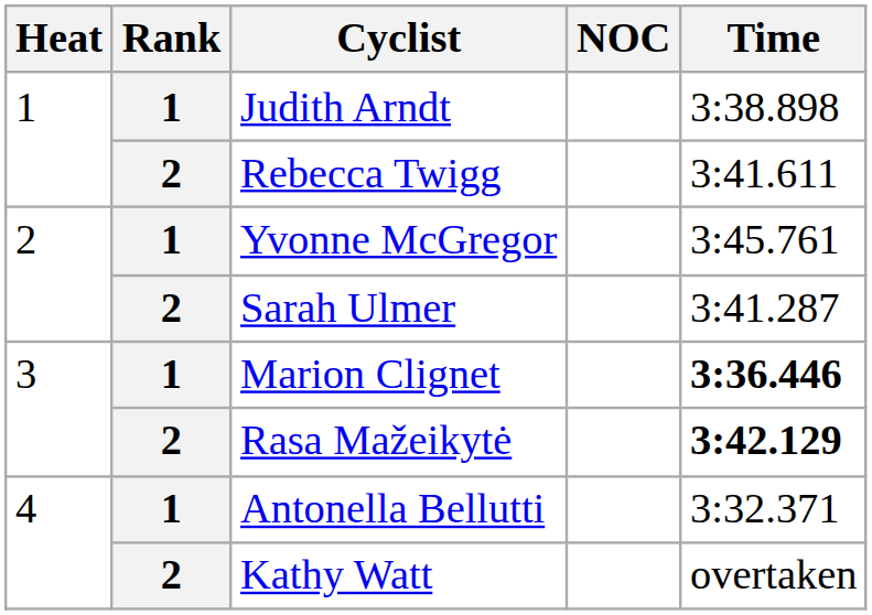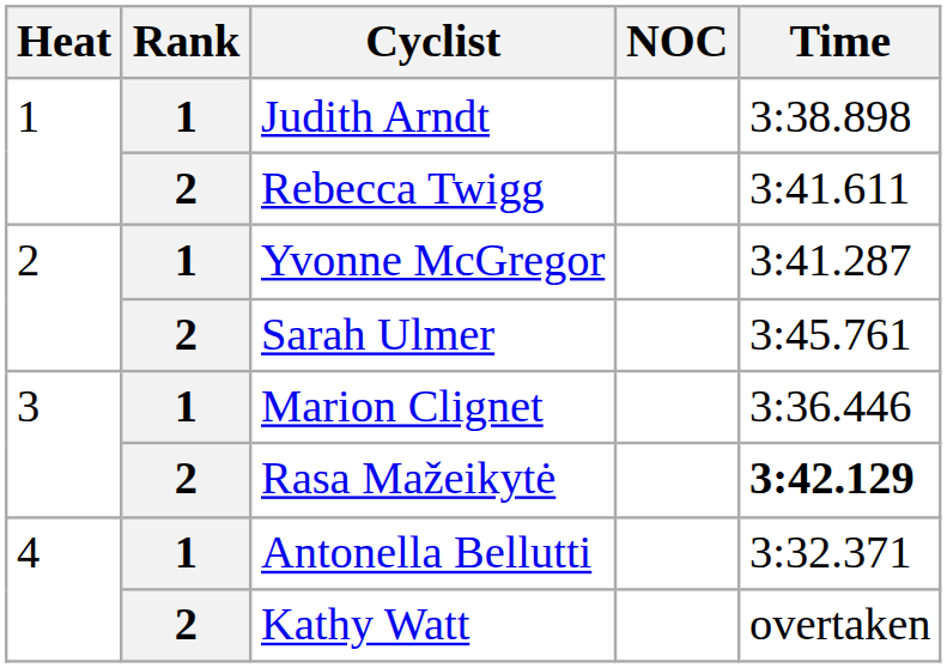Yvonne McGregor | Time: 3:45.761 -> 3:41.287
Sarah Ulmer | Time: 3:41.287 -> 3:45.761
Marion Clignet | Time: bold -> normal
